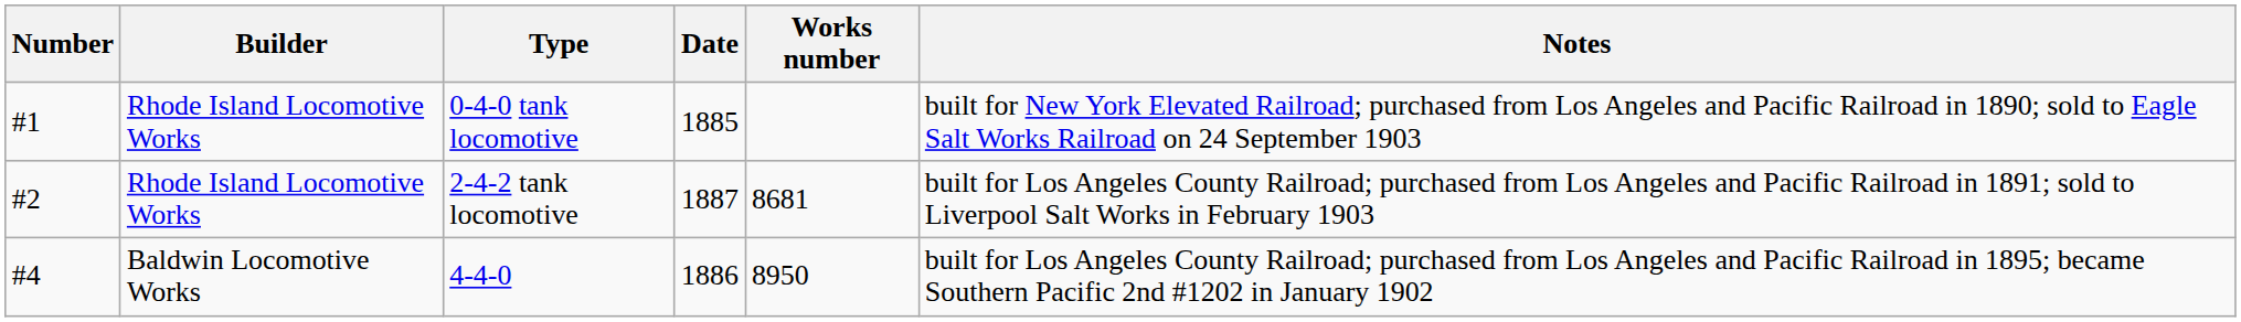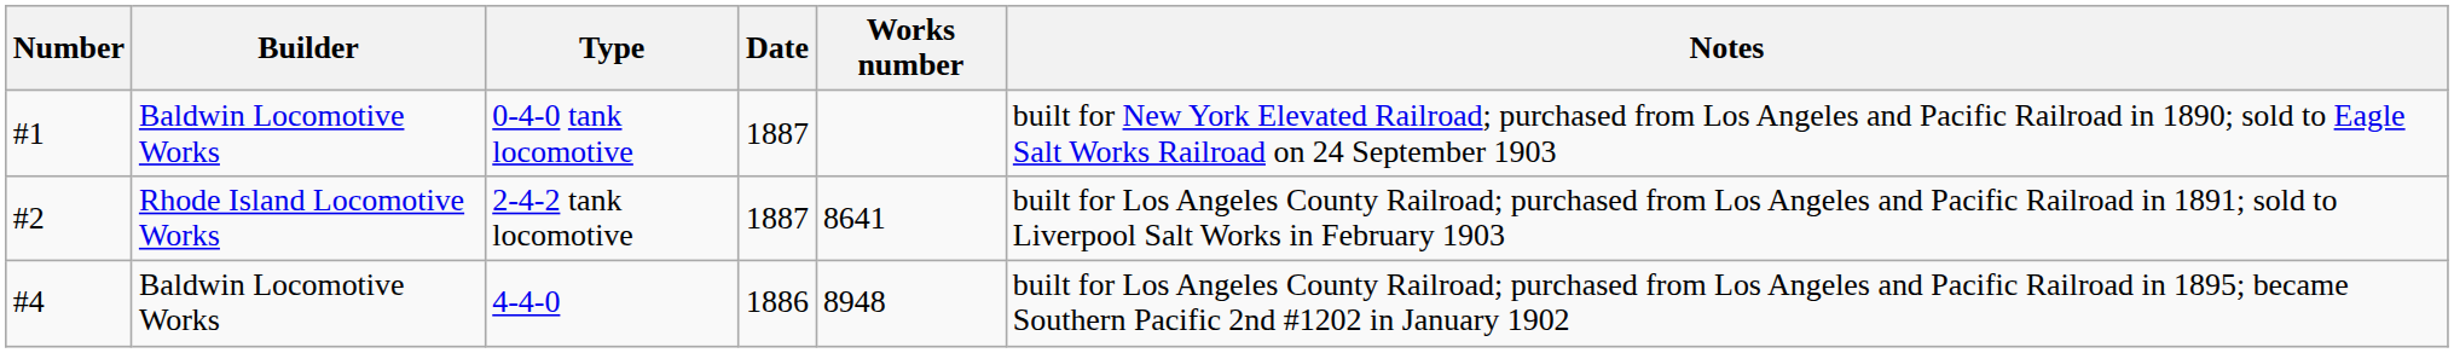0-4-0 tank locomotive | Builder: Rhode Island Locomotive Works -> Baldwin Locomotive Works
0-4-0 tank locomotive | Date: 1885 -> 1887
2-4-2 tank locomotive | Works number: 8681 -> 8641
4-4-0 | Works number: 8950 -> 8948
